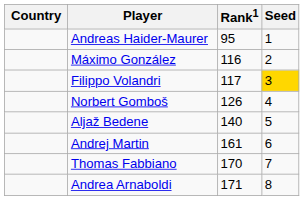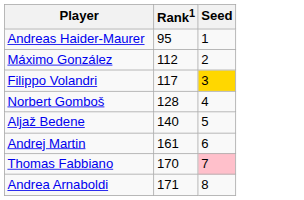- column: Country
Máximo González | Rank1: 116 -> 112
Norbert Gomboš | Rank1: 126 -> 128
Thomas Fabbiano | Seed: no background -> pink background
